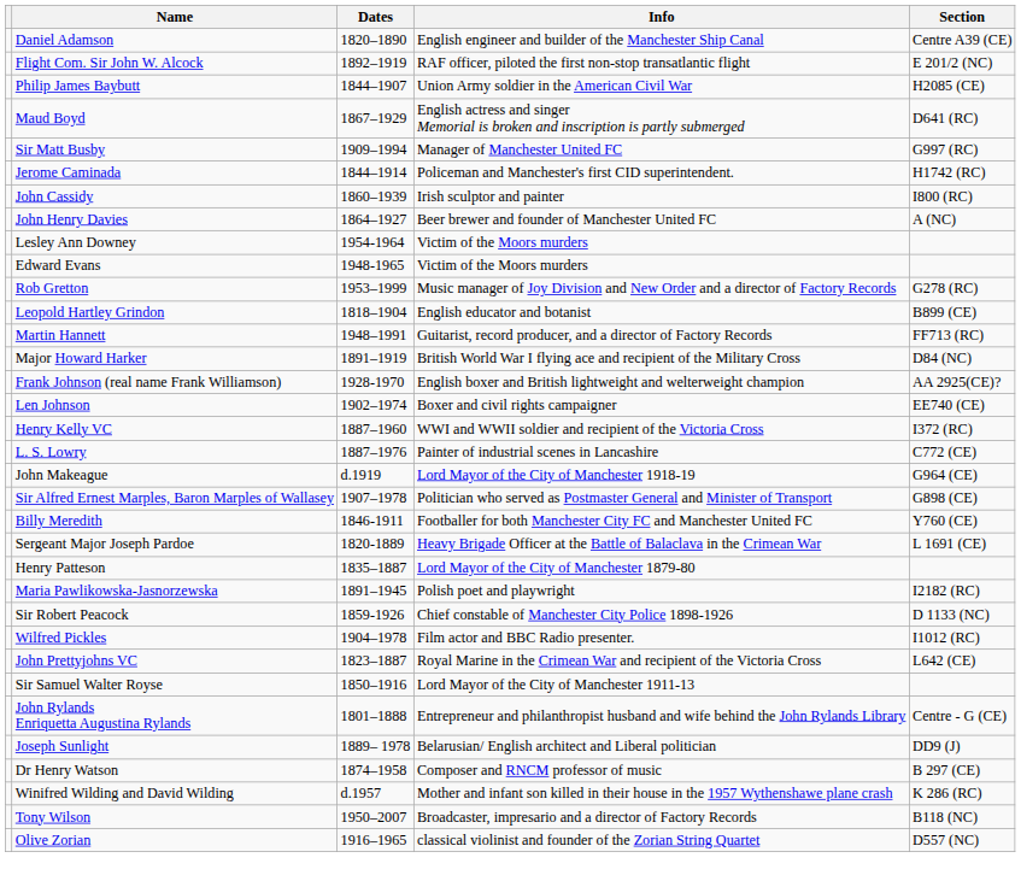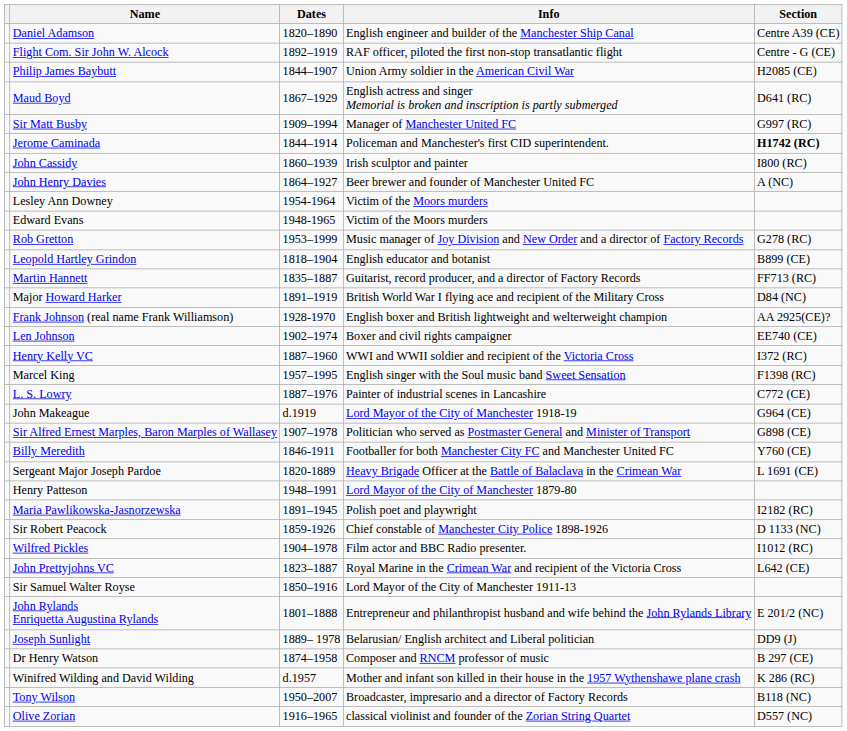Flight Com. Sir John W. Alcock | Section: E 201/2 (NC) -> Centre - G (CE)
Jerome Caminada | Section: normal -> bold
Martin Hannett | Dates: 1948–1991 -> 1835–1887
+ row: Marcel King | 1957–1995 | English singer with the Soul music band Sweet Sensation | F1398 (RC)
Henry Patteson | Dates: 1835–1887 -> 1948–1991
John Rylands Enriquetta Augustina Rylands | Section: Centre - G (CE) -> E 201/2 (NC)
